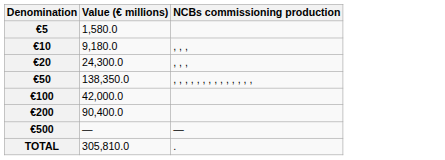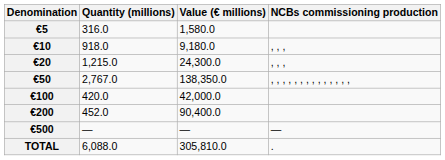+ column: Quantity (millions) | 316.0 | 918.0 | 1,215.0 | 2,767.0 | 420.0 | 452.0 | — | 6,088.0
